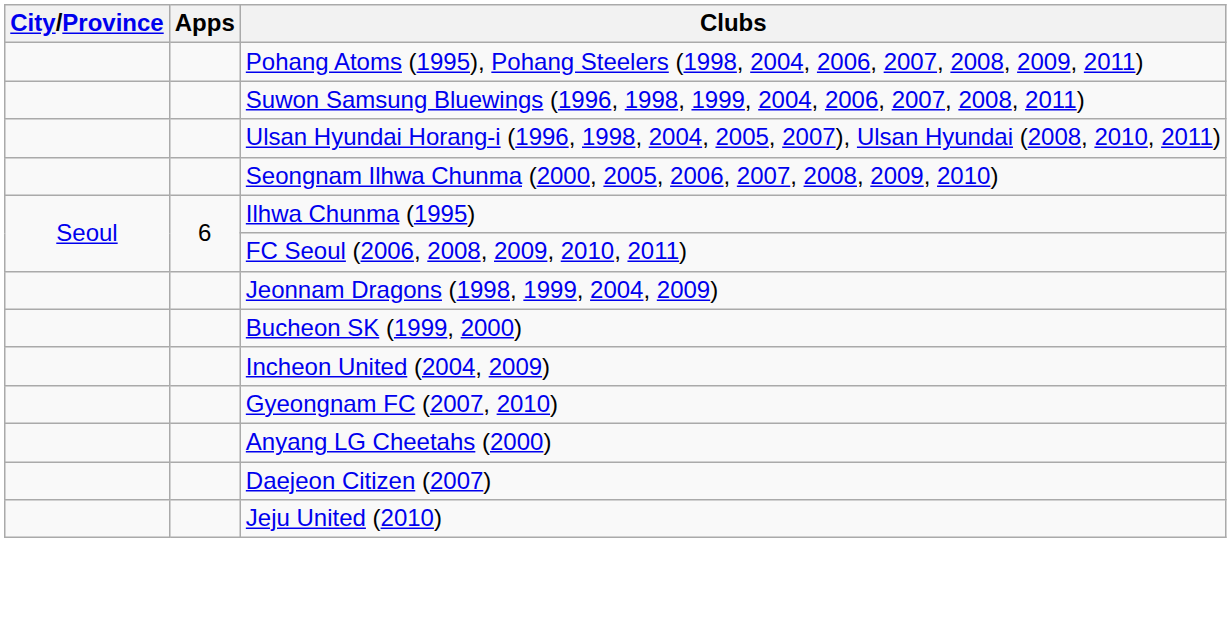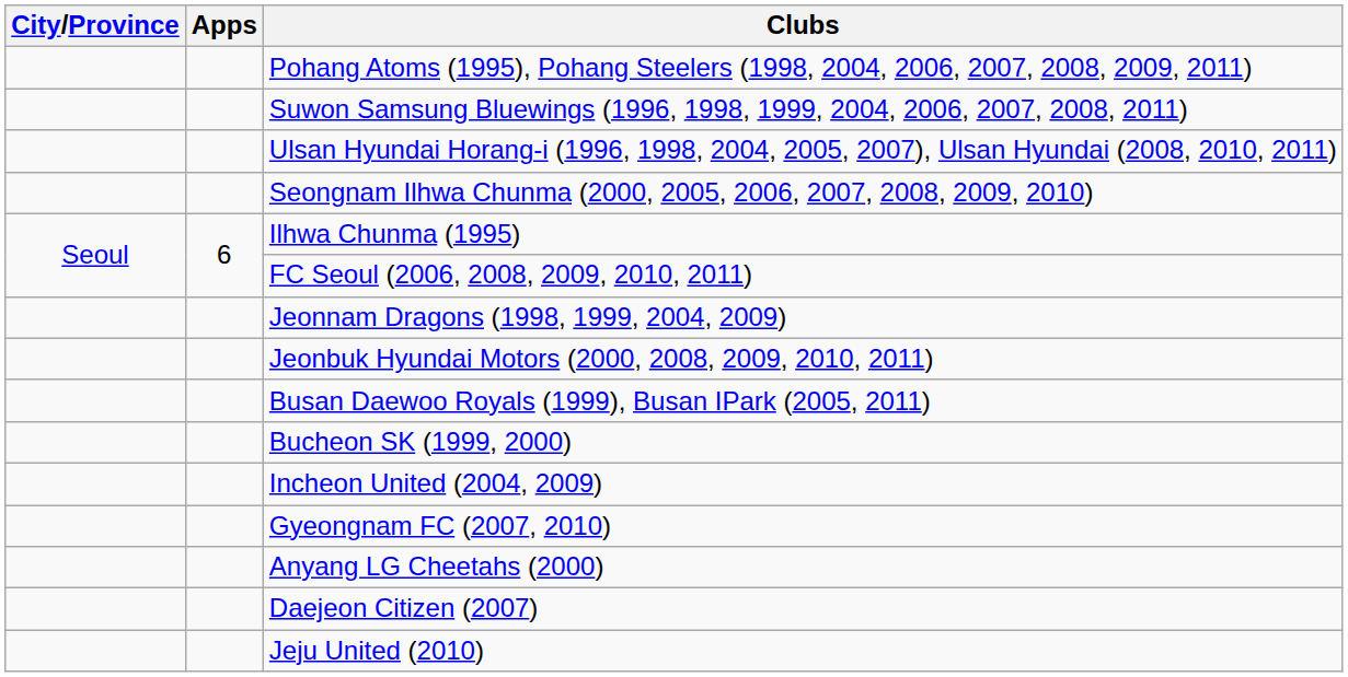+ row: Jeonbuk Hyundai Motors (2000, 2008, 2009, 2010, 2011)
+ row: Busan Daewoo Royals (1999), Busan IPark (2005, 2011)
